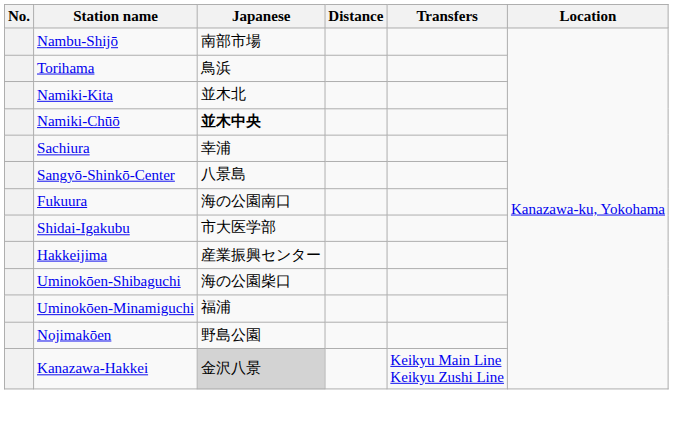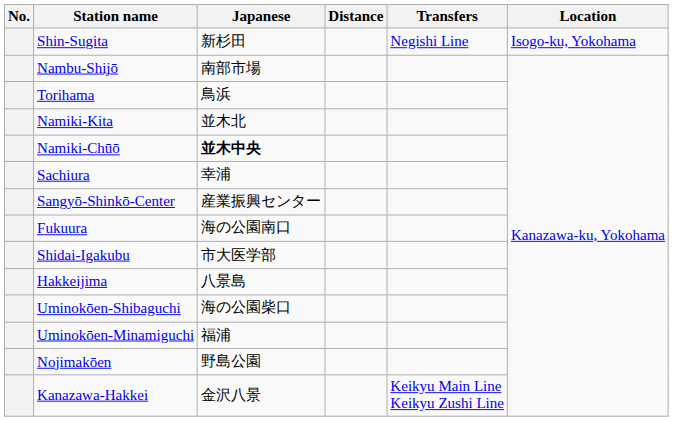+ row: Shin-Sugita | 新杉田 | Negishi Line | Isogo-ku, Yokohama
Sangyō-Shinkō-Center | Japanese: 八景島 -> 産業振興センター
Hakkeijima | Japanese: 産業振興センター -> 八景島
Kanazawa-Hakkei | Japanese: lightgrey background -> no background
